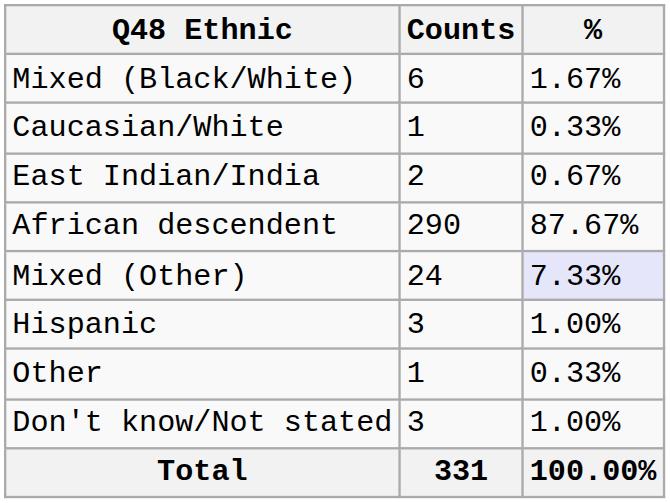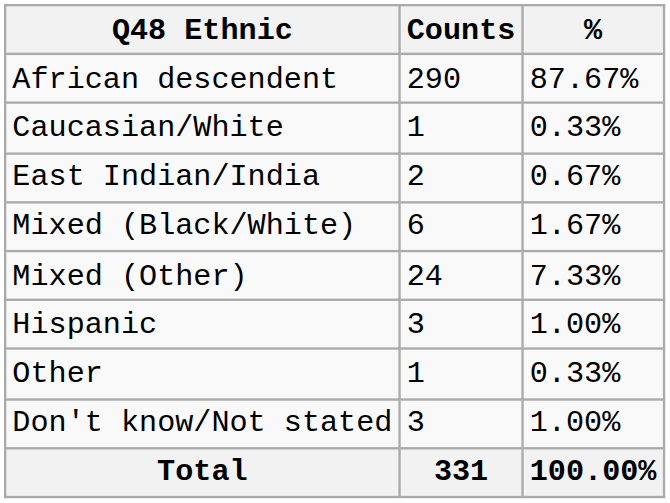rows swapped: African descendent <-> Mixed (Black/White)
Mixed (Other) | %: lavender background -> no background
